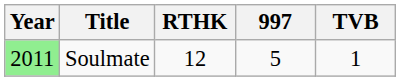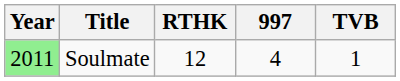Soulmate | 997: 5 -> 4
